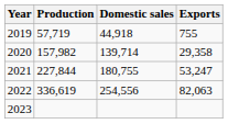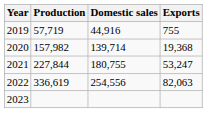2019 | Domestic sales: 44,918 -> 44,916
2020 | Exports: 29,358 -> 19,368
